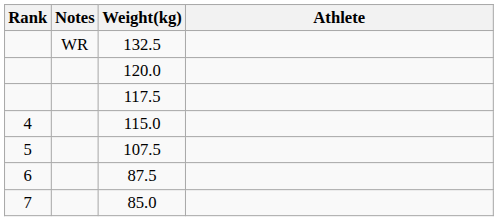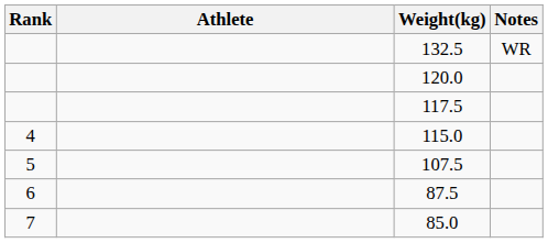columns swapped: Athlete <-> Notes
